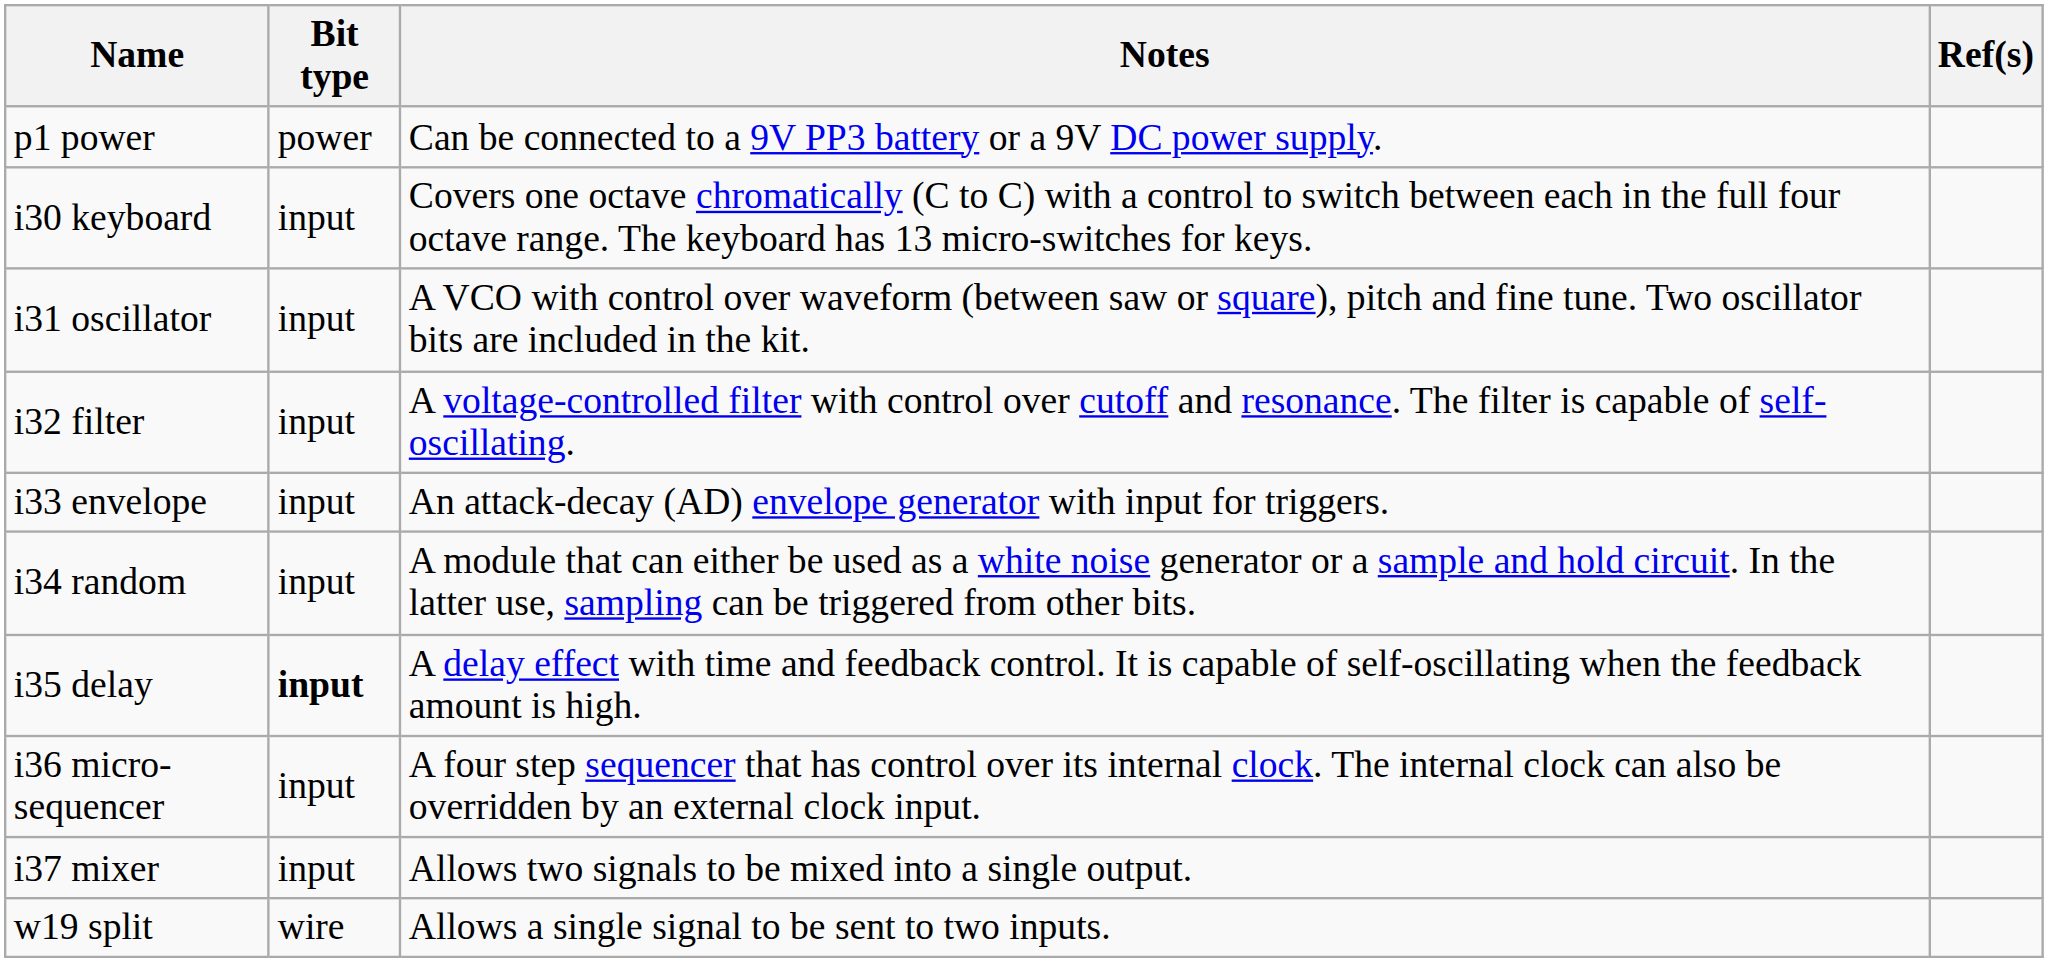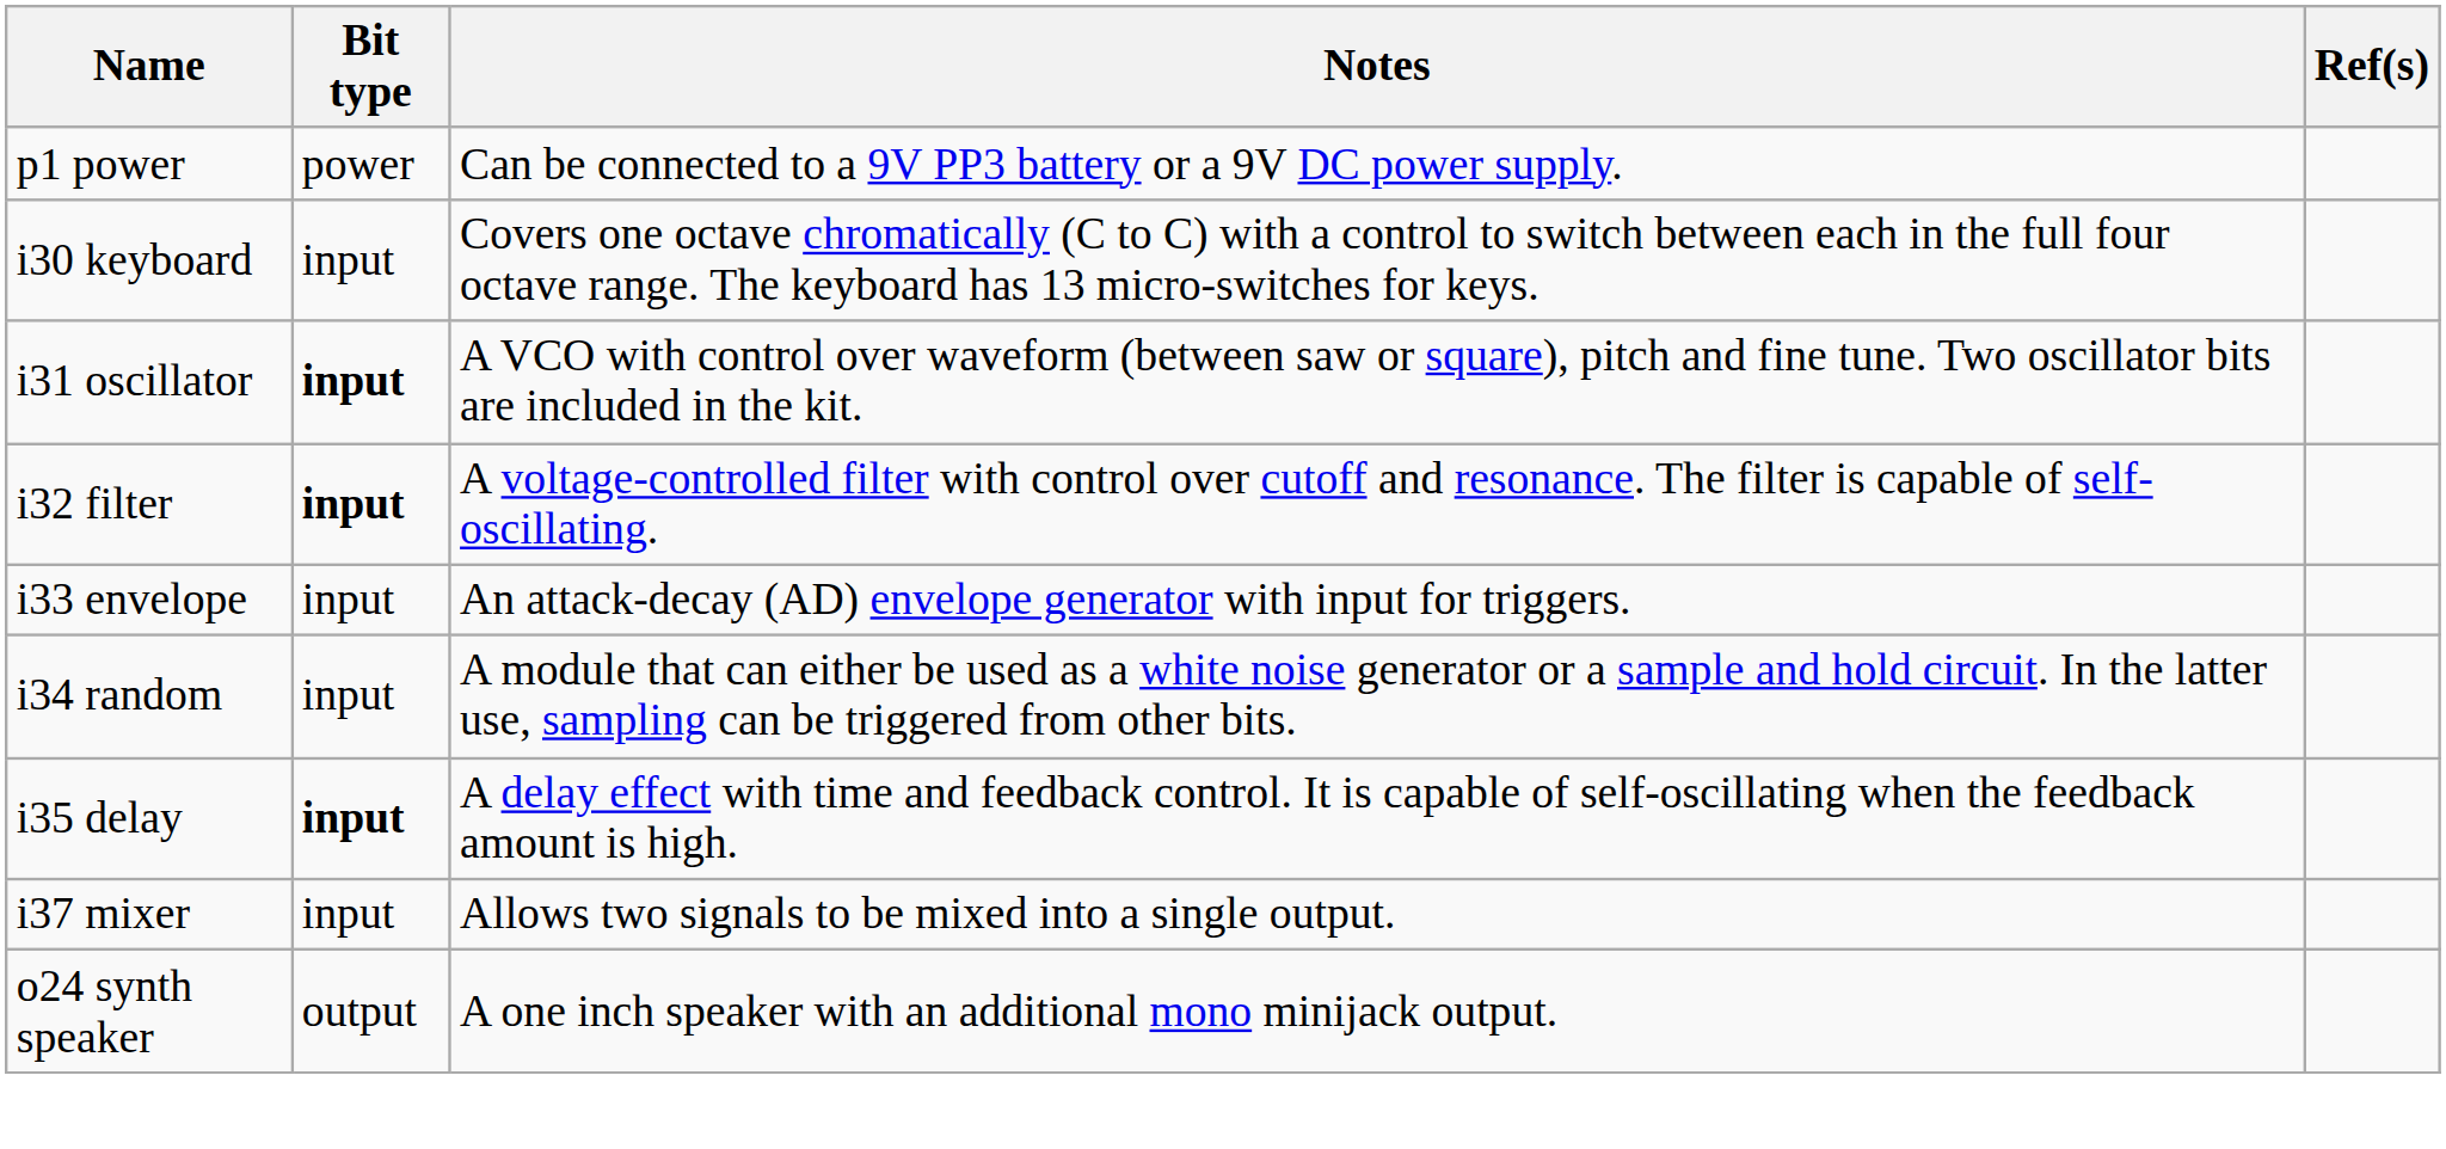i31 oscillator | Bit type: normal -> bold
i32 filter | Bit type: normal -> bold
- row: i36 micro-sequencer | input | A four step sequencer that has control over its internal clock. The internal clock can also be overridden by an external clock input.
- row: w19 split | wire | Allows a single signal to be sent to two inputs.
+ row: o24 synth speaker | output | A one inch speaker with an additional mono minijack output.
